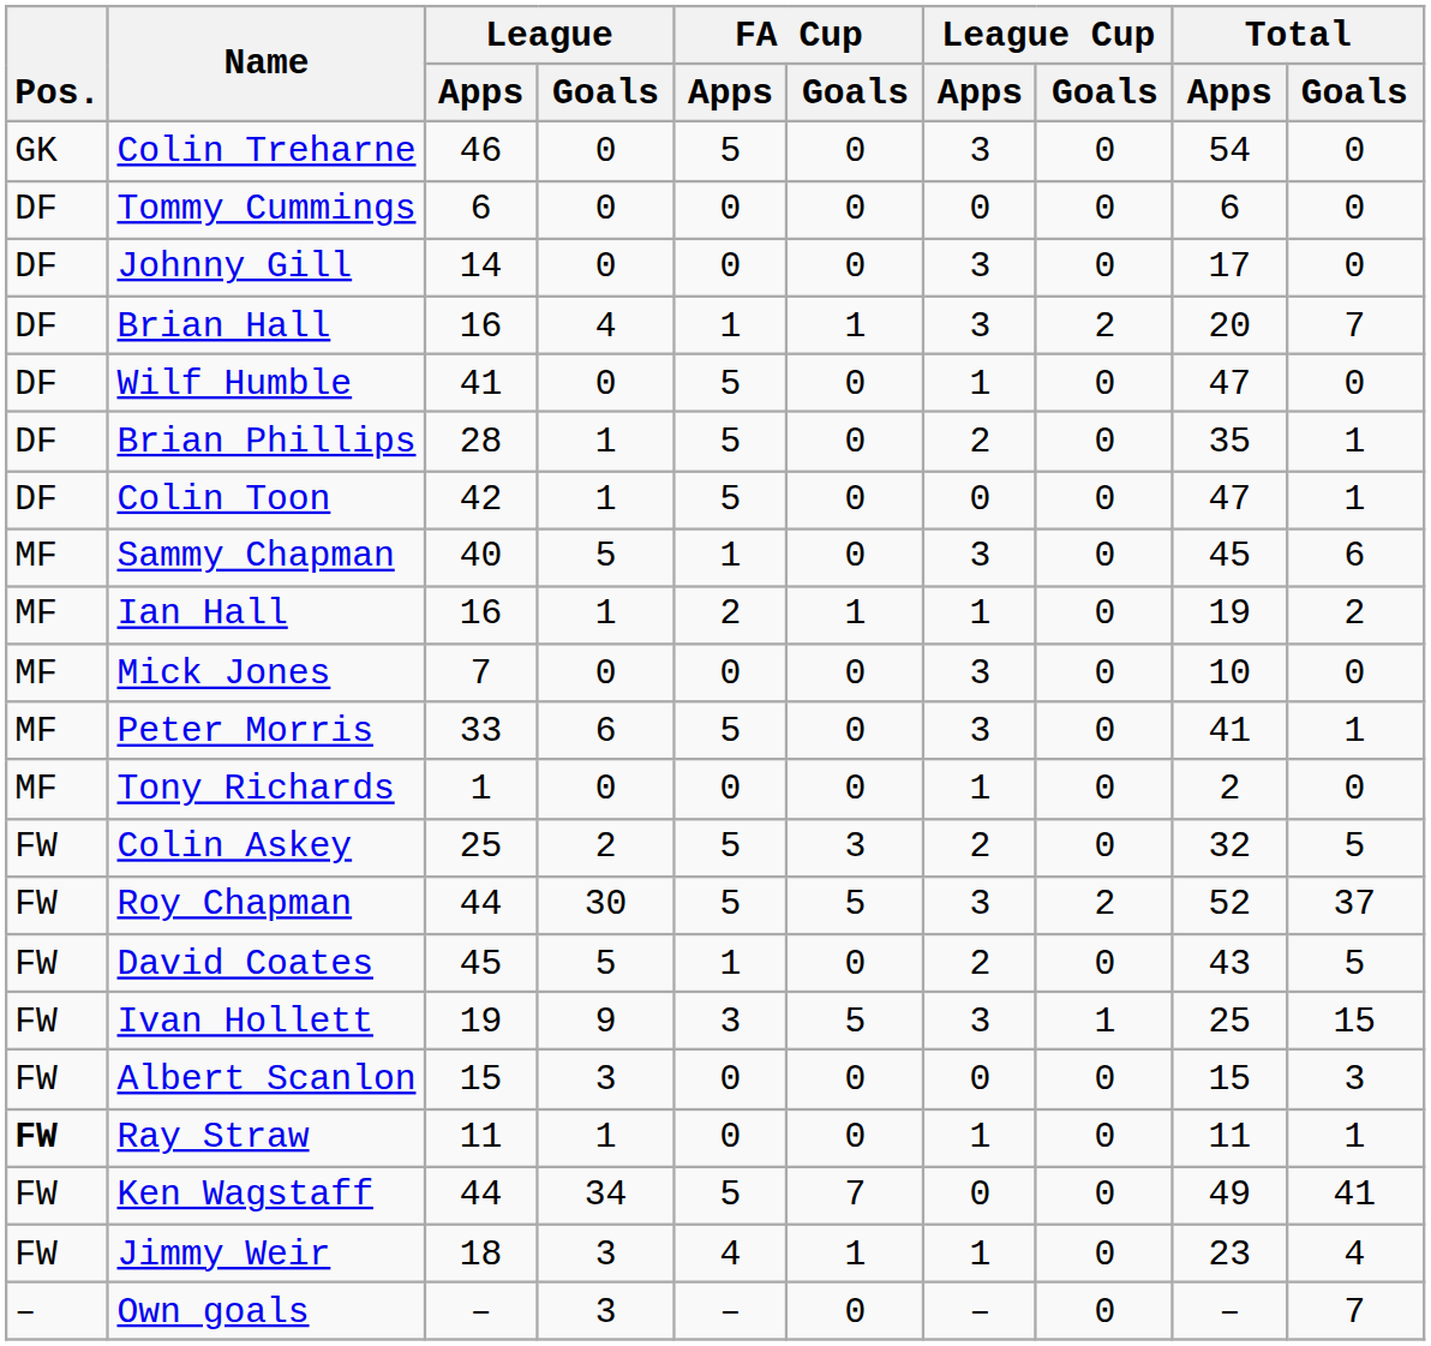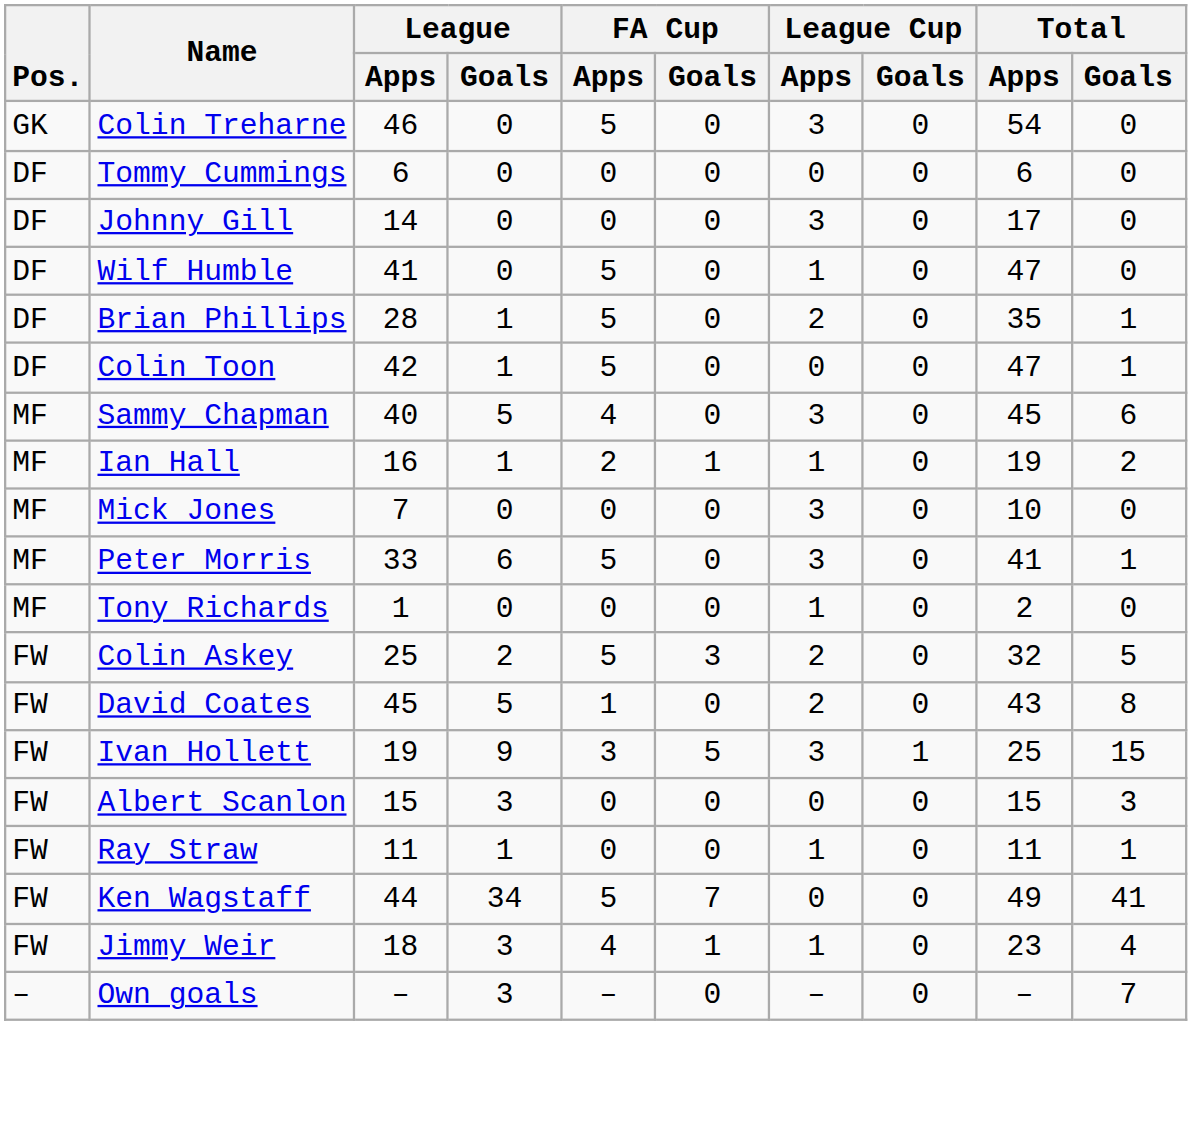- row: DF | Brian Hall | 16 | 4 | 1 | 1 | 3 | 2 | 20 | 7
Sammy Chapman | FA Cup / Apps: 1 -> 4
- row: FW | Roy Chapman | 44 | 30 | 5 | 5 | 3 | 2 | 52 | 37
David Coates | Total / Goals: 5 -> 8
Ray Straw | Pos.: bold -> normal
